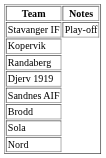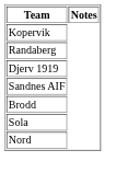- row: Stavanger IF | Play-off
